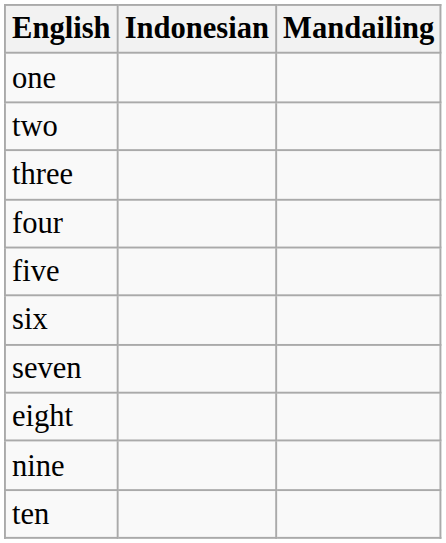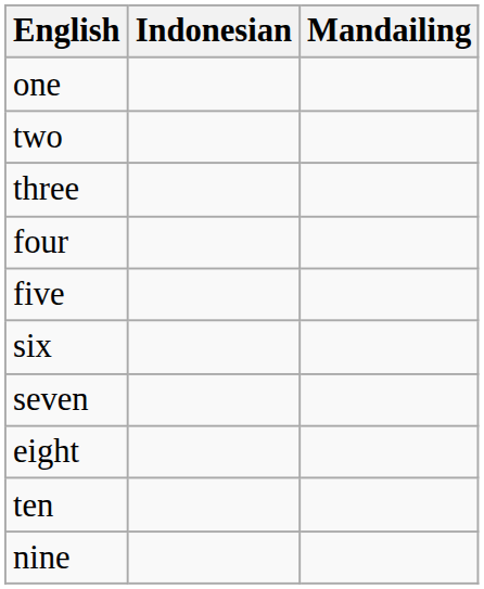rows swapped: nine <-> ten
